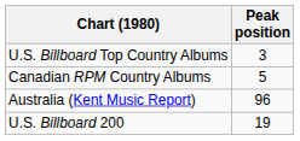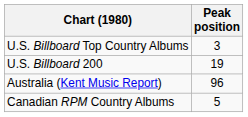rows swapped: U.S. Billboard 200 <-> Canadian RPM Country Albums
